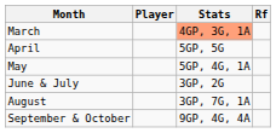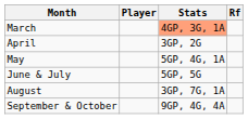April | Stats: 5GP, 5G -> 3GP, 2G
June & July | Stats: 3GP, 2G -> 5GP, 5G
